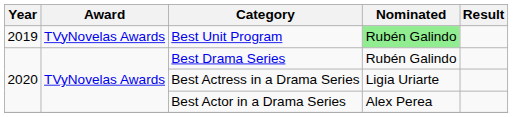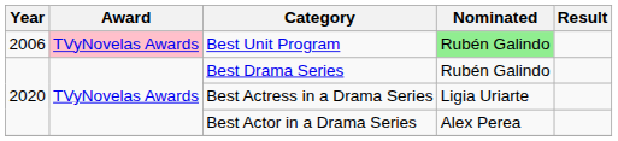Best Unit Program | Year: 2019 -> 2006
Best Unit Program | Award: no background -> pink background
